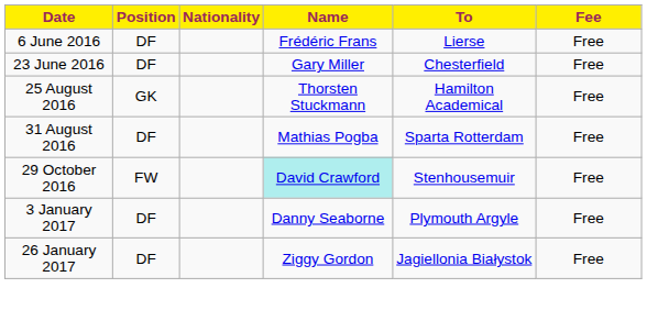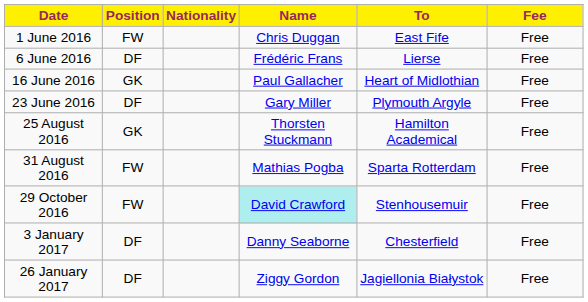+ row: 1 June 2016 | FW | Chris Duggan | East Fife | Free
+ row: 16 June 2016 | GK | Paul Gallacher | Heart of Midlothian | Free
23 June 2016 | To: Chesterfield -> Plymouth Argyle
31 August 2016 | Position: DF -> FW
3 January 2017 | To: Plymouth Argyle -> Chesterfield
